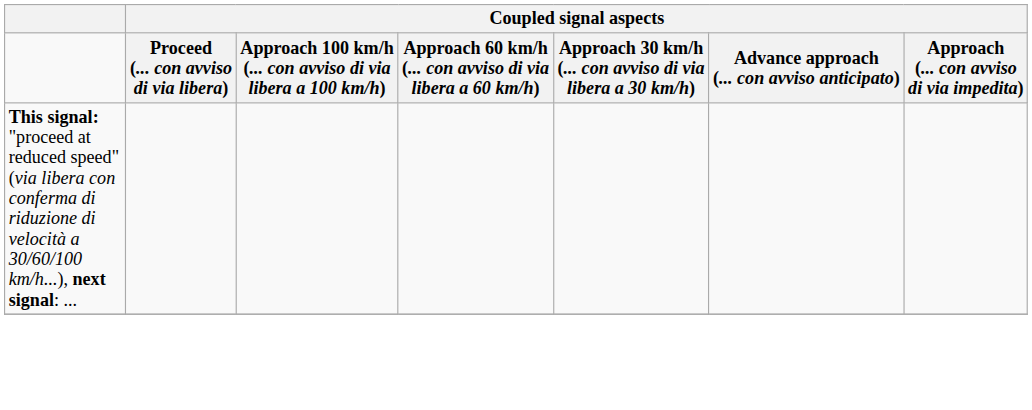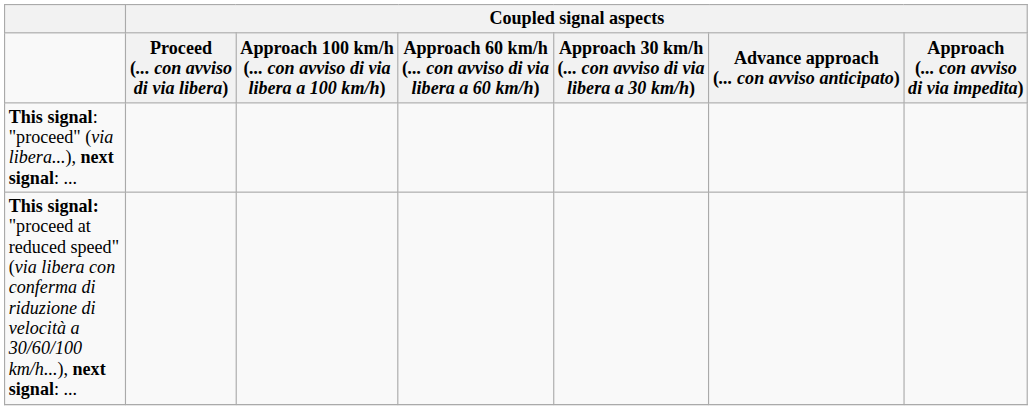+ row: This signal: "proceed" (via libera...), next signal: ...
